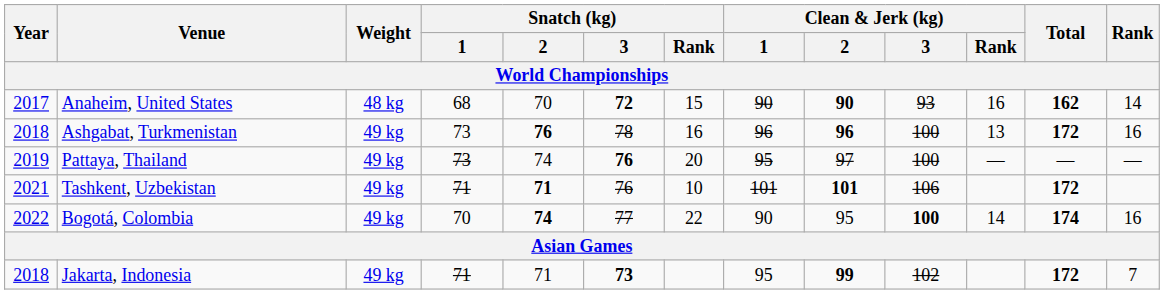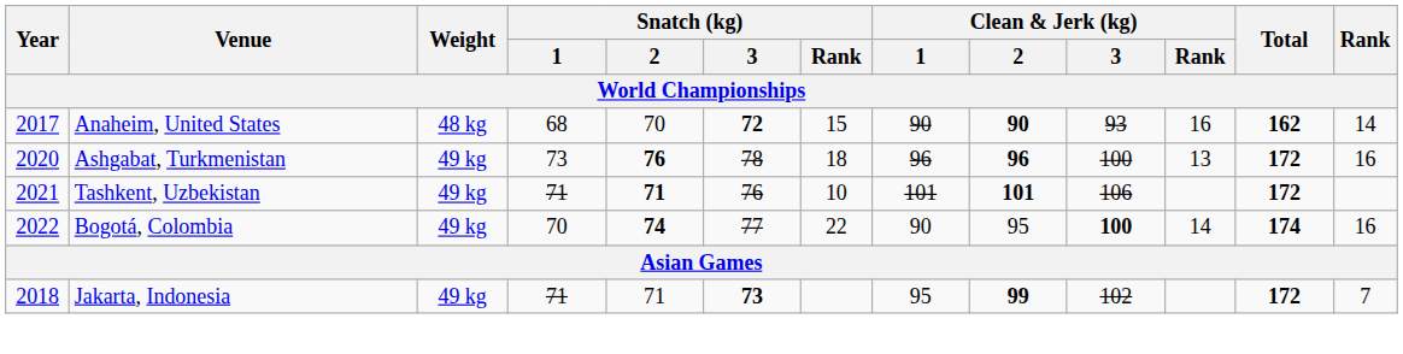Ashgabat, Turkmenistan | Year: 2018 -> 2020
Ashgabat, Turkmenistan | Snatch (kg) / Rank: 16 -> 18
- row: 2019 | Pattaya, Thailand | 49 kg | 73 | 74 | 76 | 20 | 95 | 97 | 100 | — | — | —
